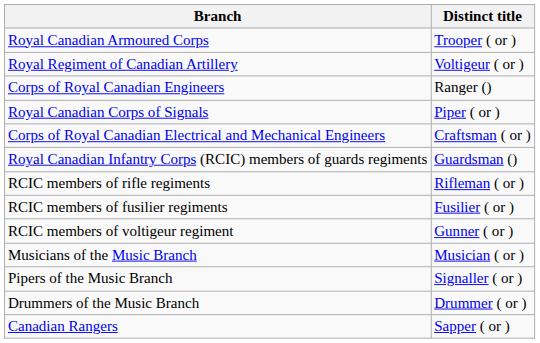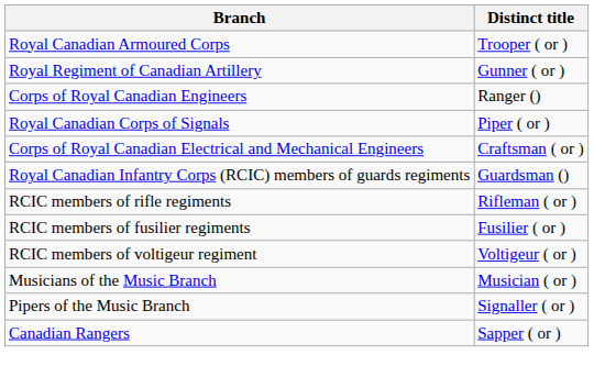Royal Regiment of Canadian Artillery | Distinct title: Voltigeur ( or ) -> Gunner ( or )
RCIC members of voltigeur regiment | Distinct title: Gunner ( or ) -> Voltigeur ( or )
- row: Drummers of the Music Branch | Drummer ( or )
